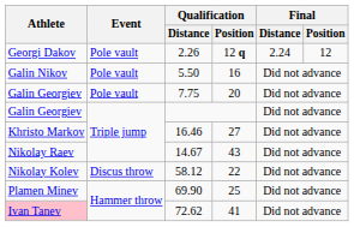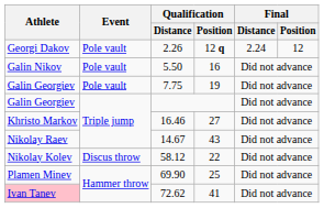7.75 | Qualification / Position: 20 -> 19
